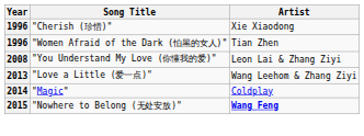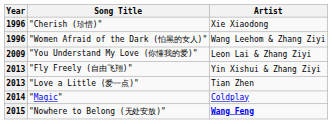"Women Afraid of the Dark (怕黑的女人)" | Artist: Tian Zhen -> Wang Leehom & Zhang Ziyi
"You Understand My Love (你懂我的爱)" | Year: 2008 -> 2009
+ row: 2013 | "Fly Freely (自由飞翔)" | Yin Xishui & Zhang Ziyi
"Love a Little (爱一点)" | Artist: Wang Leehom & Zhang Ziyi -> Tian Zhen
